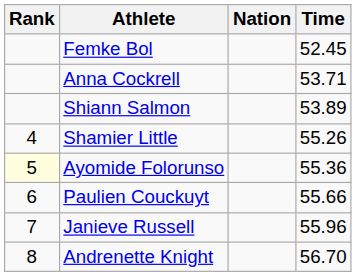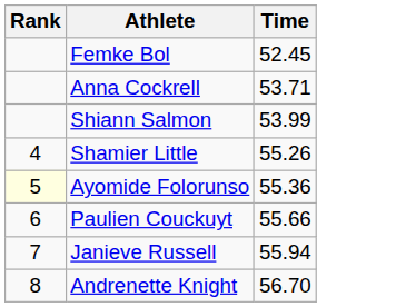- column: Nation
Shiann Salmon | Time: 53.89 -> 53.99
Janieve Russell | Time: 55.96 -> 55.94
